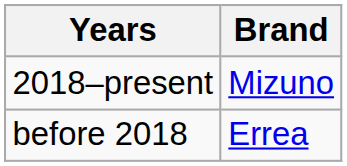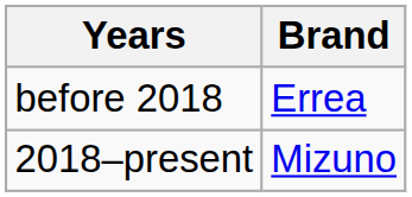rows swapped: before 2018 <-> 2018–present
